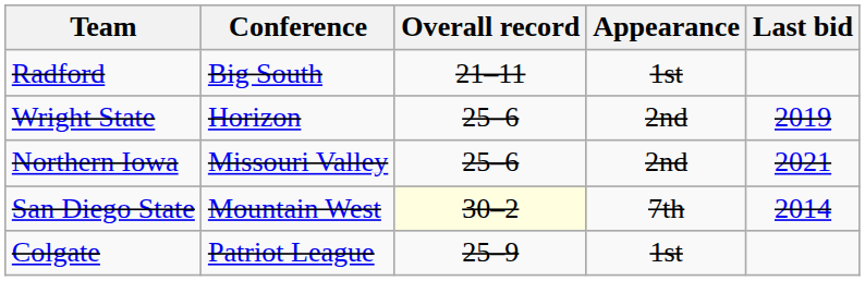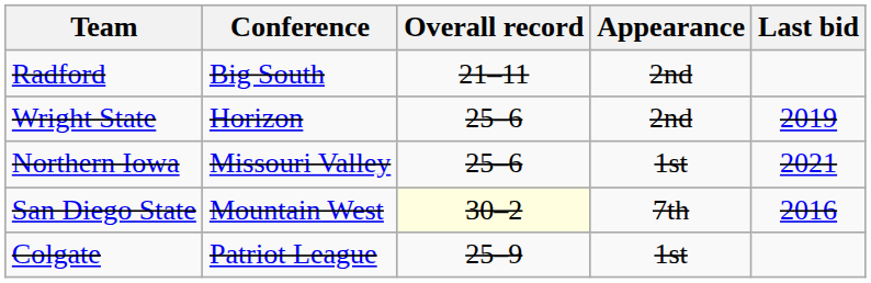Radford | Appearance: 1st -> 2nd
Northern Iowa | Appearance: 2nd -> 1st
San Diego State | Last bid: 2014 -> 2016
